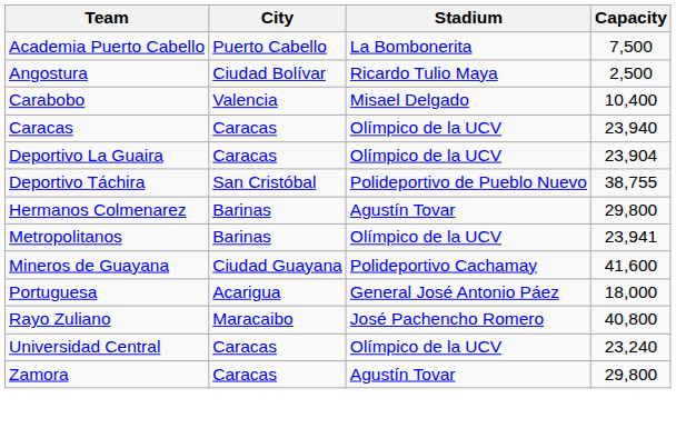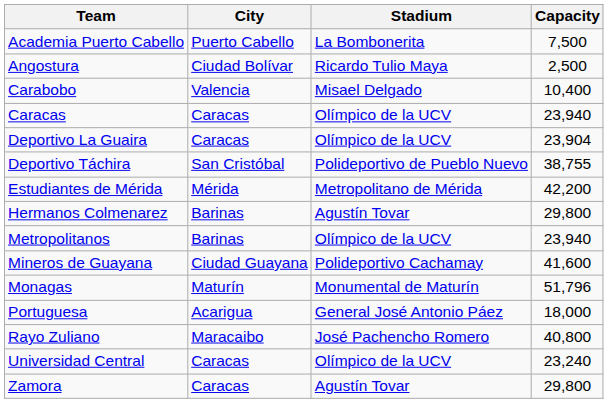+ row: Estudiantes de Mérida | Mérida | Metropolitano de Mérida | 42,200
Metropolitanos | Capacity: 23,941 -> 23,940
+ row: Monagas | Maturín | Monumental de Maturín | 51,796
